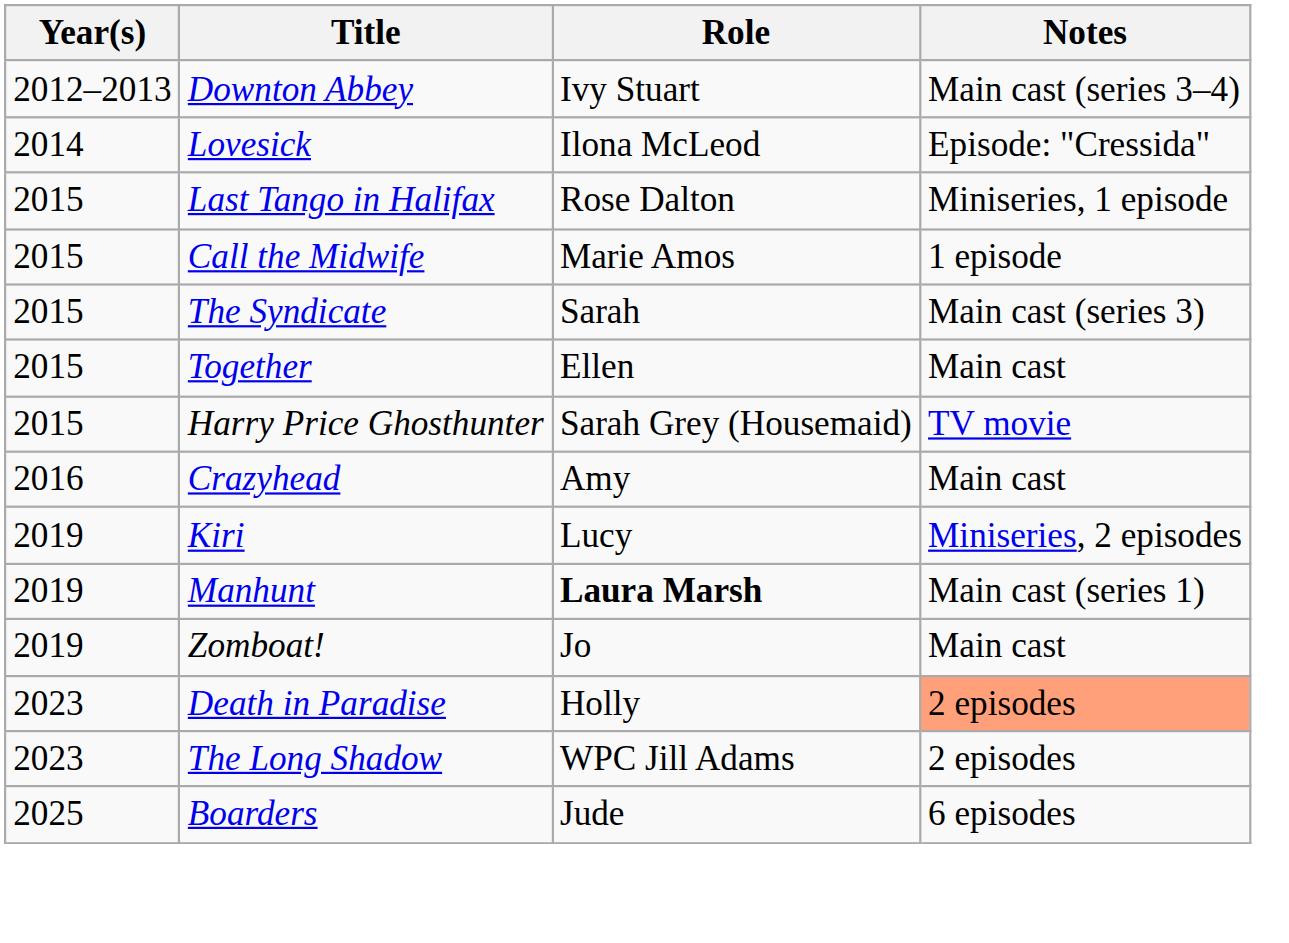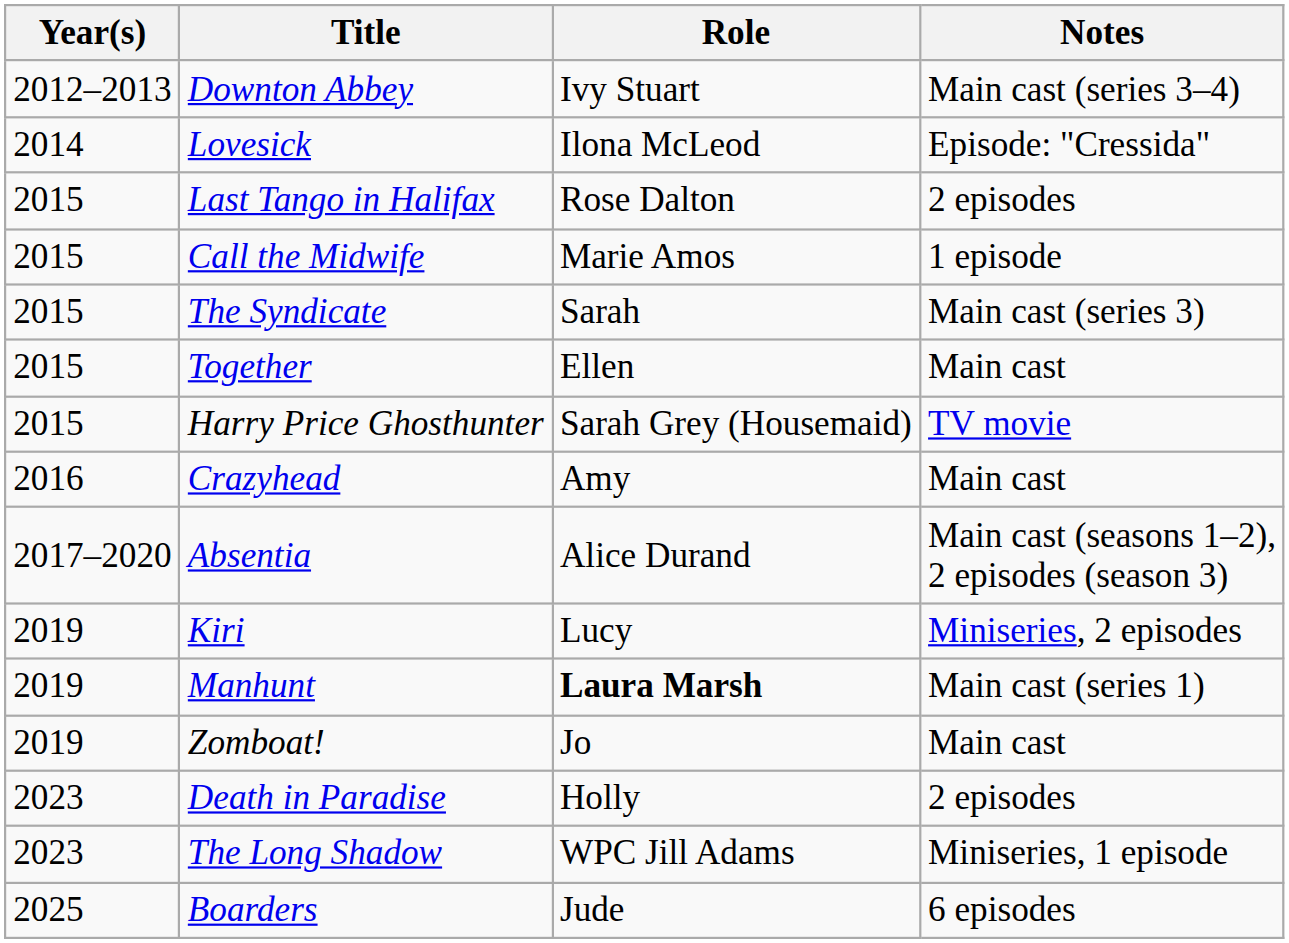Last Tango in Halifax | Notes: Miniseries, 1 episode -> 2 episodes
+ row: 2017–2020 | Absentia | Alice Durand | Main cast (seasons 1–2), 2 episodes (season 3)
Death in Paradise | Notes: lightsalmon background -> no background
The Long Shadow | Notes: 2 episodes -> Miniseries, 1 episode
